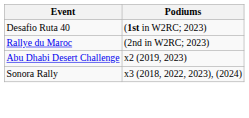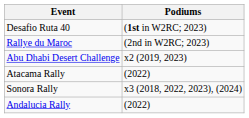+ row: Atacama Rally | (2022)
+ row: Andalucia Rally | (2022)
